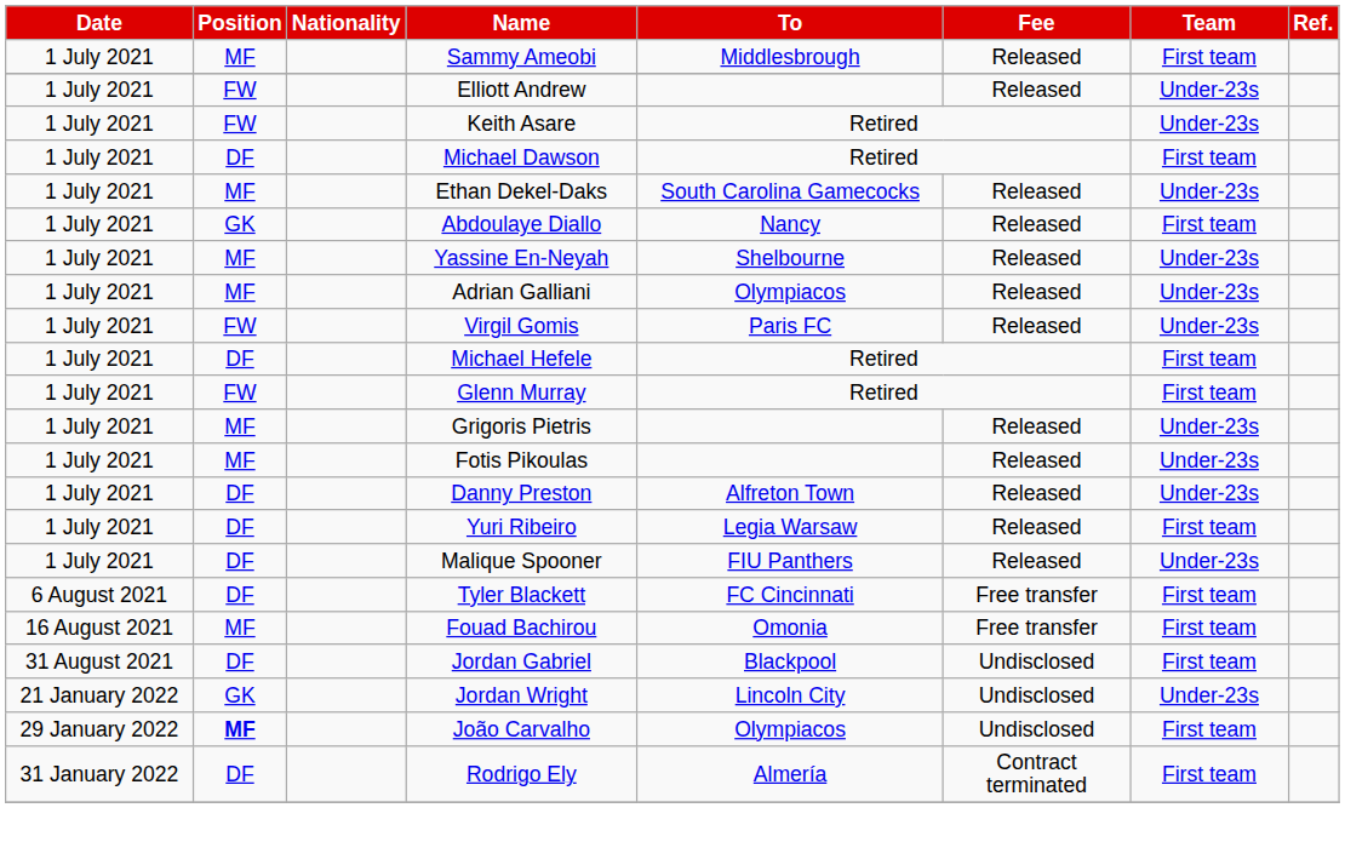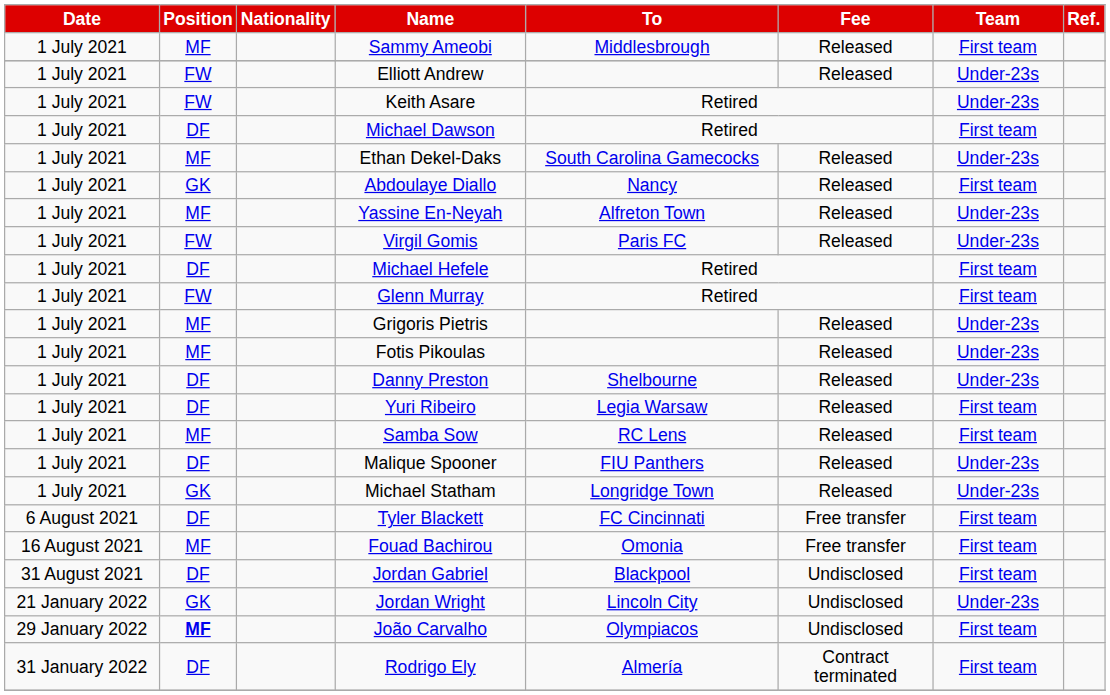Yassine En-Neyah | To: Shelbourne -> Alfreton Town
- row: 1 July 2021 | MF | Adrian Galliani | Olympiacos | Released | Under-23s
Danny Preston | To: Alfreton Town -> Shelbourne
+ row: 1 July 2021 | MF | Samba Sow | RC Lens | Released | First team
+ row: 1 July 2021 | GK | Michael Statham | Longridge Town | Released | Under-23s
